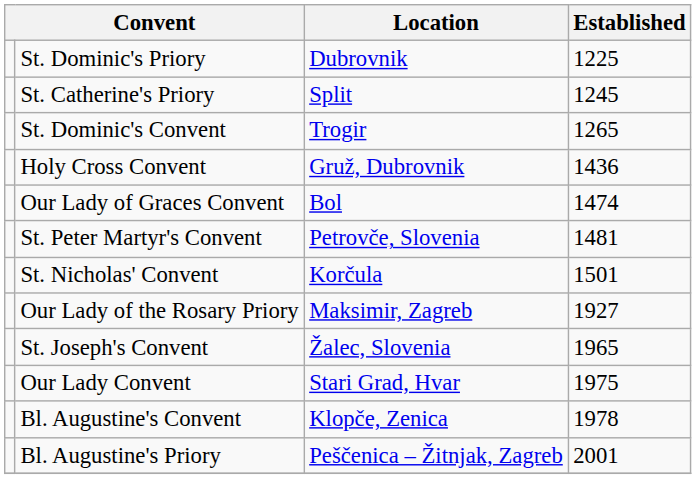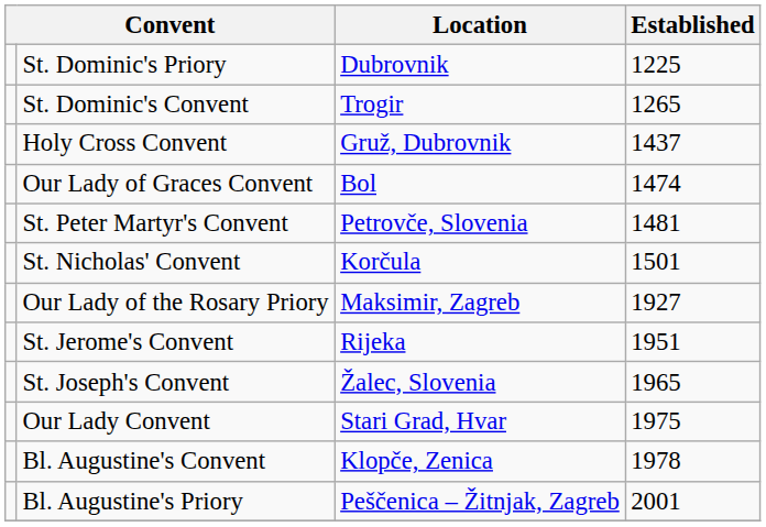- row: St. Catherine's Priory | Split | 1245
Holy Cross Convent | Established: 1436 -> 1437
+ row: St. Jerome's Convent | Rijeka | 1951
